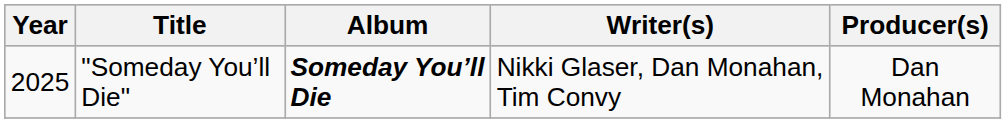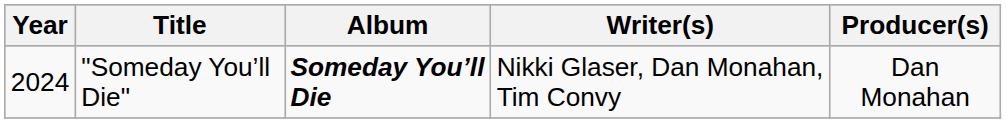"Someday You’ll Die" | Year: 2025 -> 2024
